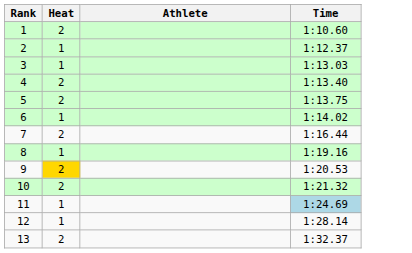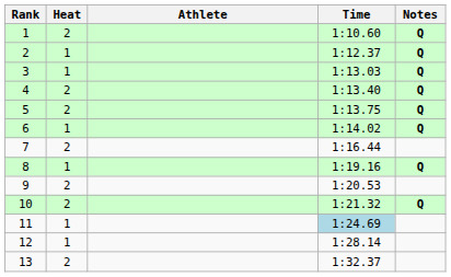+ column: Notes | Q | Q | Q | Q | Q | Q | Q | Q
9 | Heat: gold background -> no background
